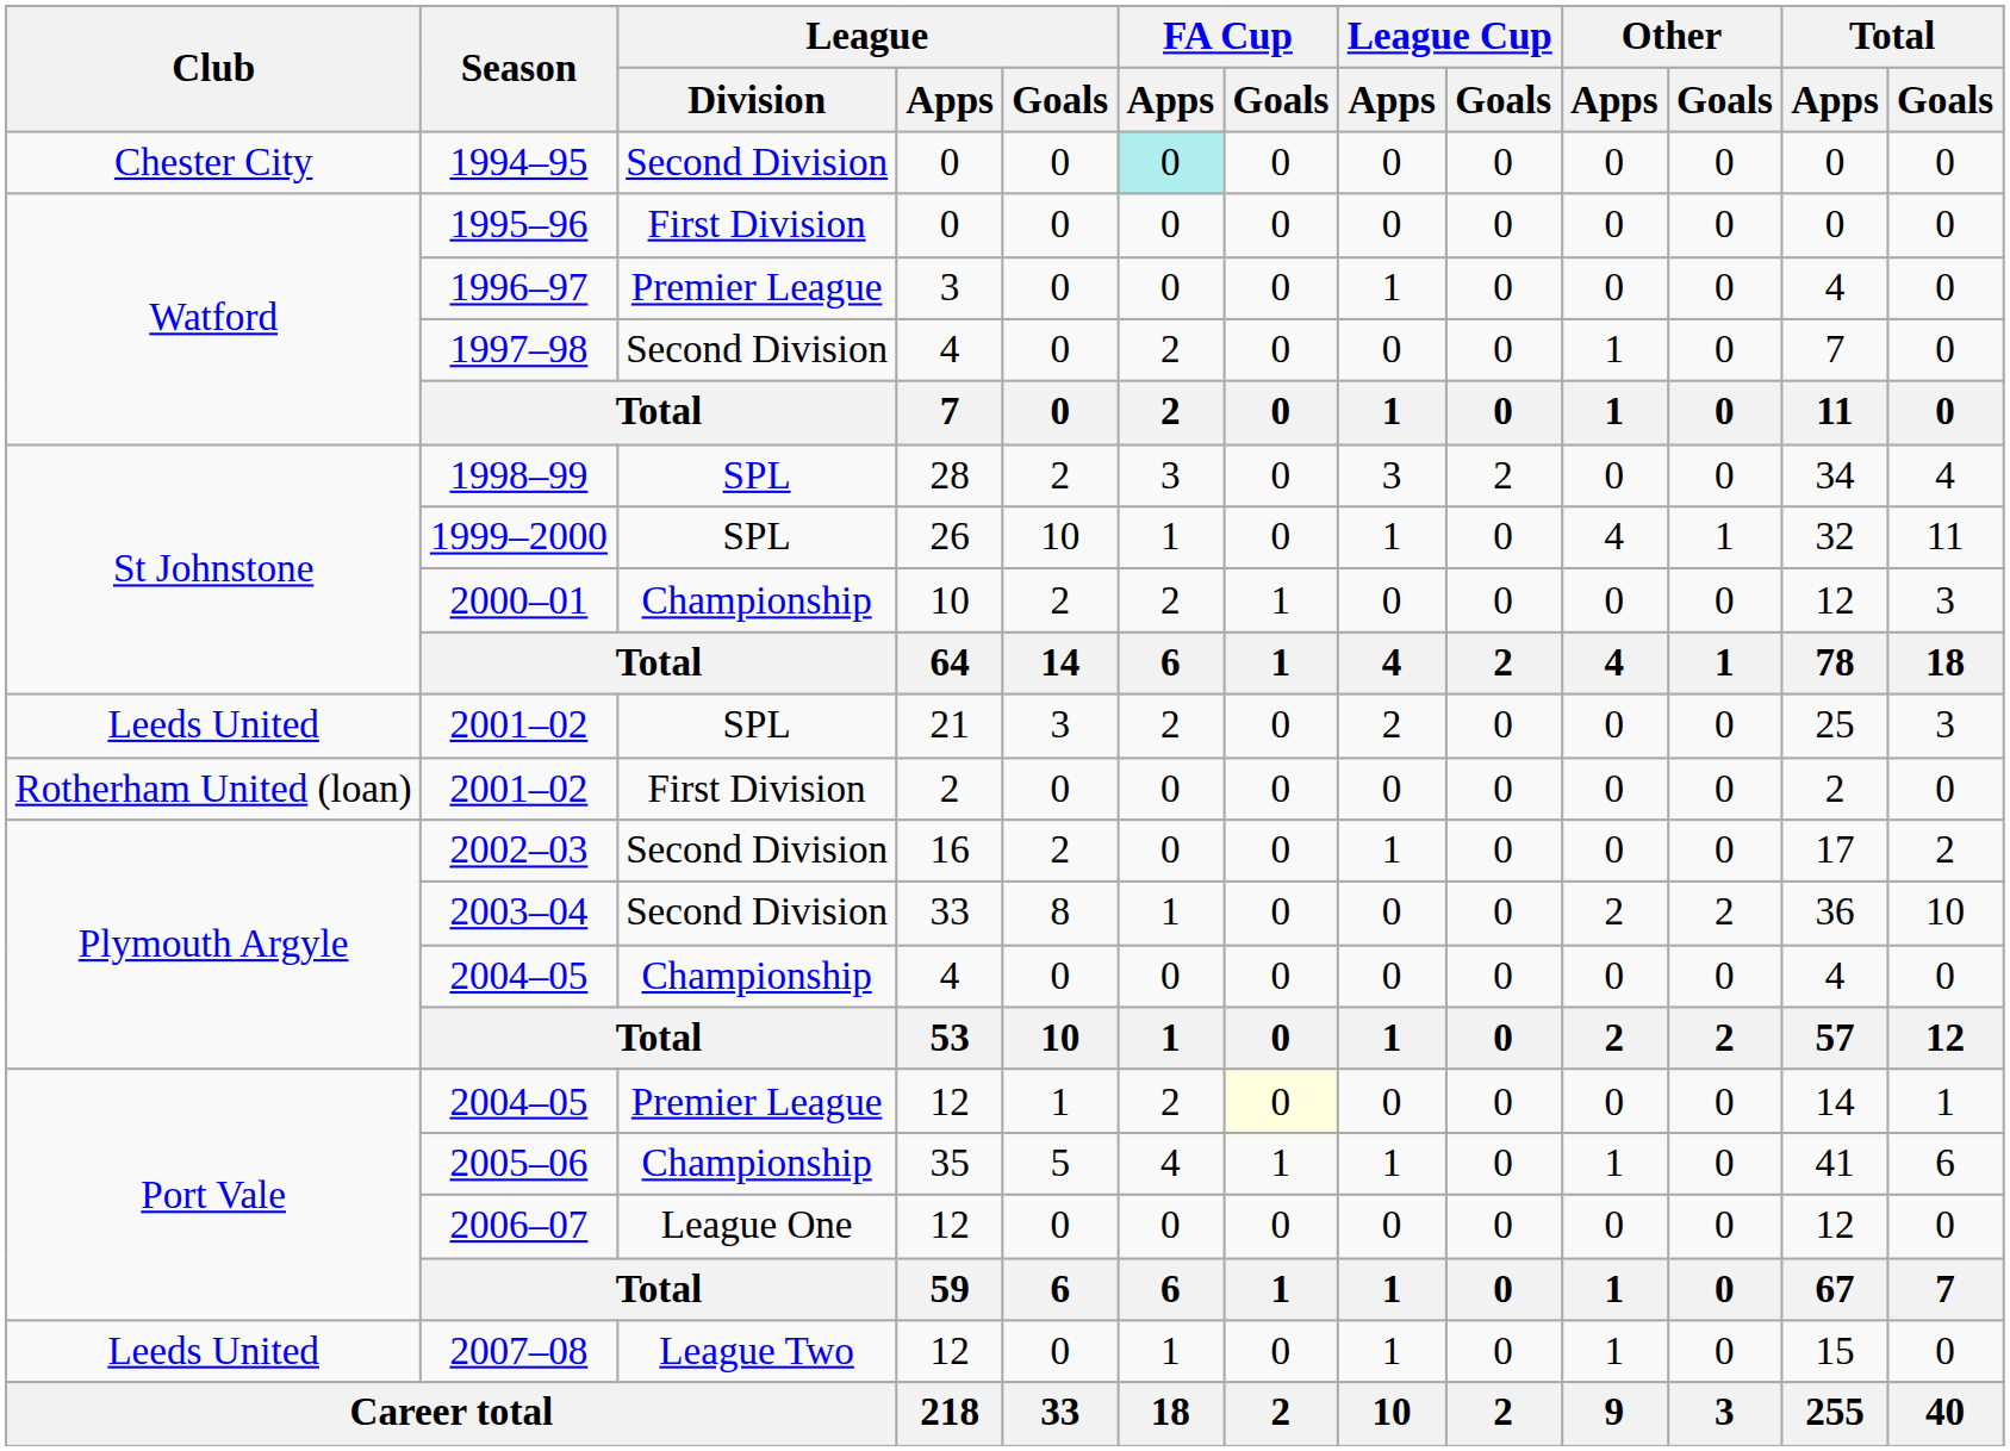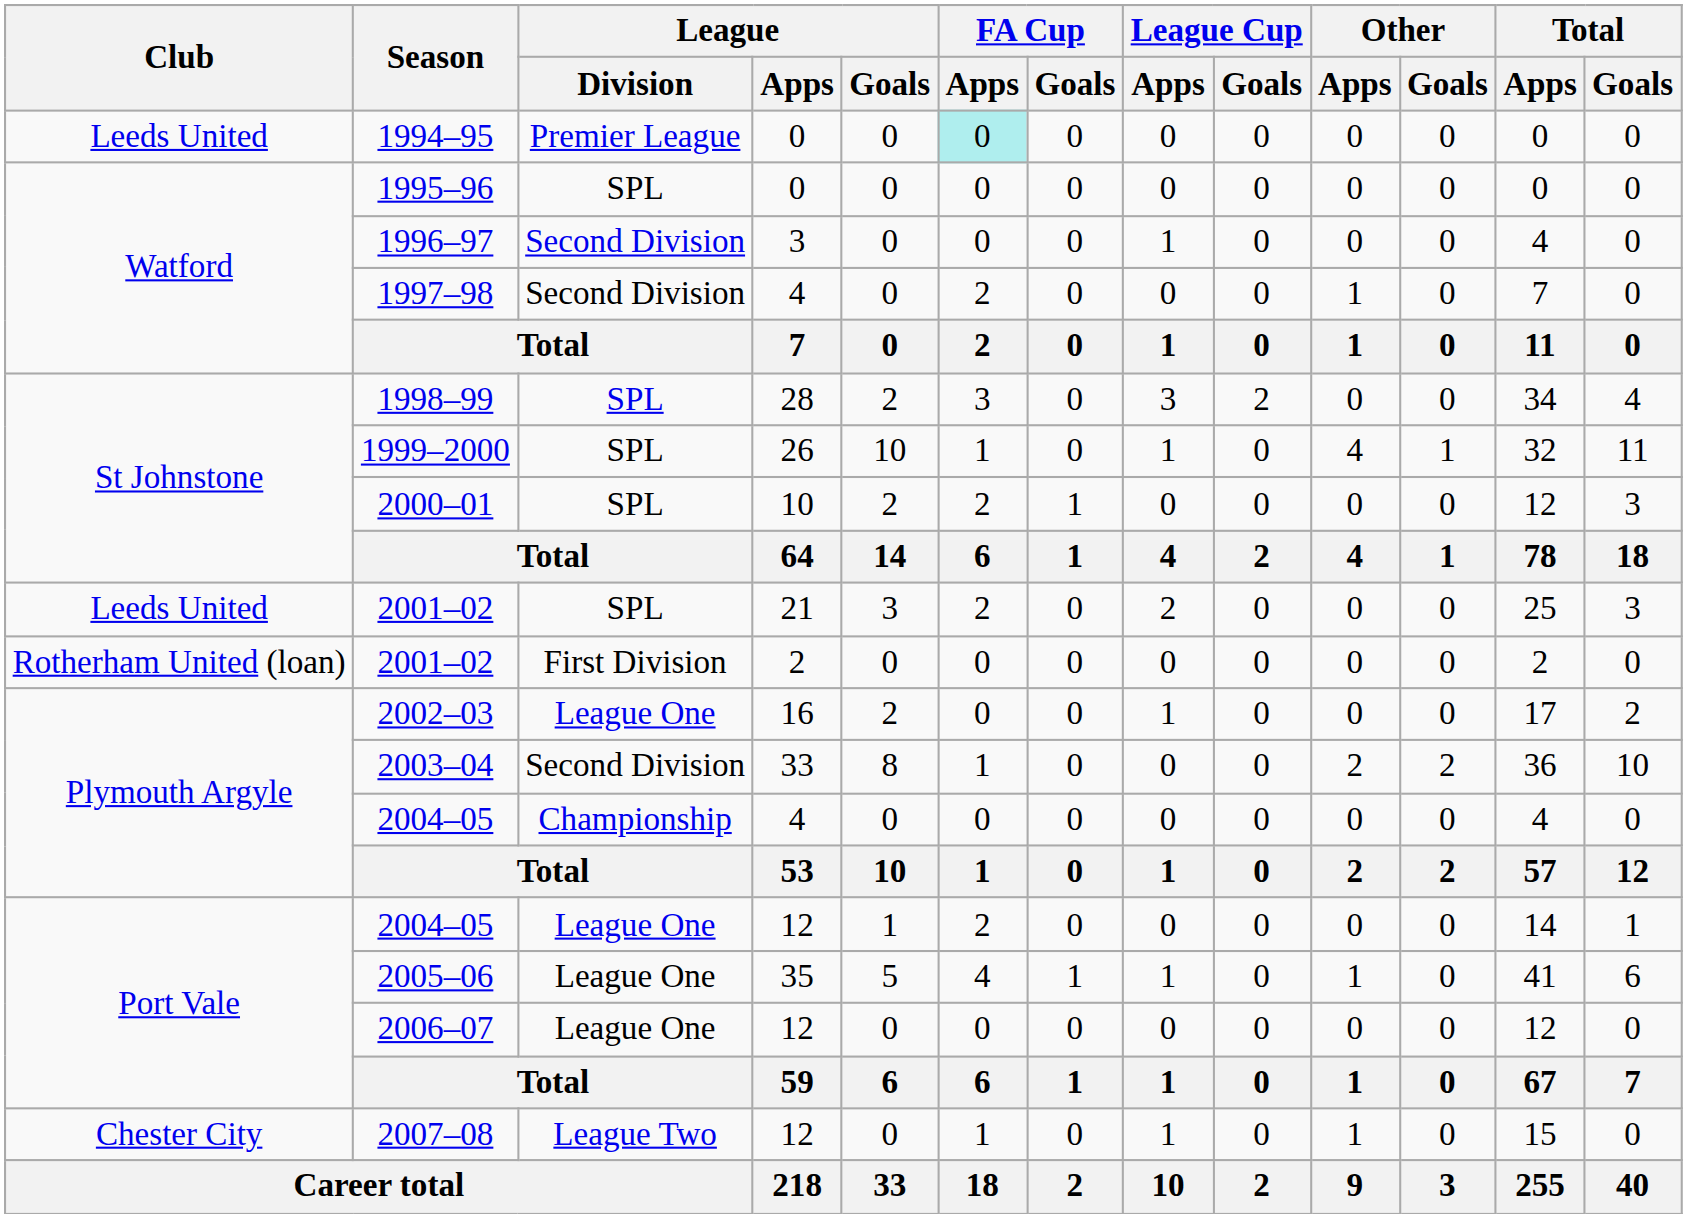1994–95 | Club: Chester City -> Leeds United
1994–95 | League / Division: Second Division -> Premier League
1995–96 | League / Division: First Division -> SPL
1996–97 | League / Division: Premier League -> Second Division
2000–01 | League / Division: Championship -> SPL
2002–03 | League / Division: Second Division -> League One
2004–05 / 12 | League / Division: Premier League -> League One
2004–05 / 12 | FA Cup / Goals: lightyellow background -> no background
2005–06 | League / Division: Championship -> League One
2007–08 | Club: Leeds United -> Chester City
